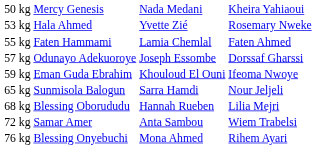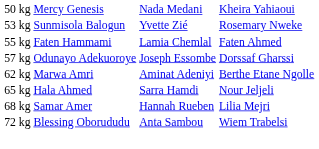53 kg | column 2: Hala Ahmed -> Sunmisola Balogun
- row: 59 kg | Eman Guda Ebrahim | Khouloud El Ouni | Ifeoma Nwoye
+ row: 62 kg | Marwa Amri | Aminat Adeniyi | Berthe Etane Ngolle
65 kg | column 2: Sunmisola Balogun -> Hala Ahmed
68 kg | column 2: Blessing Oborududu -> Samar Amer
72 kg | column 2: Samar Amer -> Blessing Oborududu
- row: 76 kg | Blessing Onyebuchi | Mona Ahmed | Rihem Ayari
